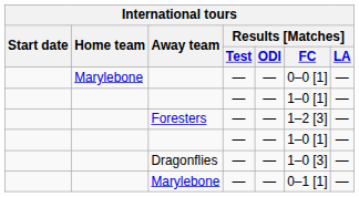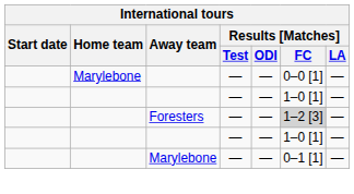Foresters | Results [Matches] / FC: no background -> lightgrey background
- row: Dragonflies | — | — | 1–0 [3] | —
